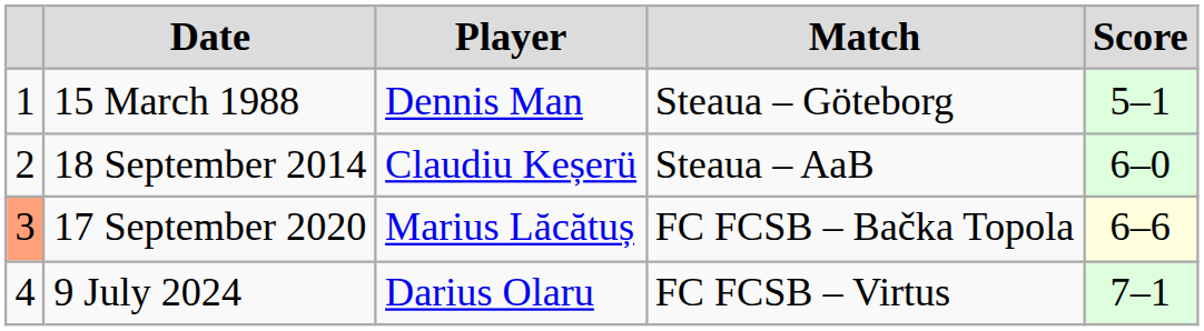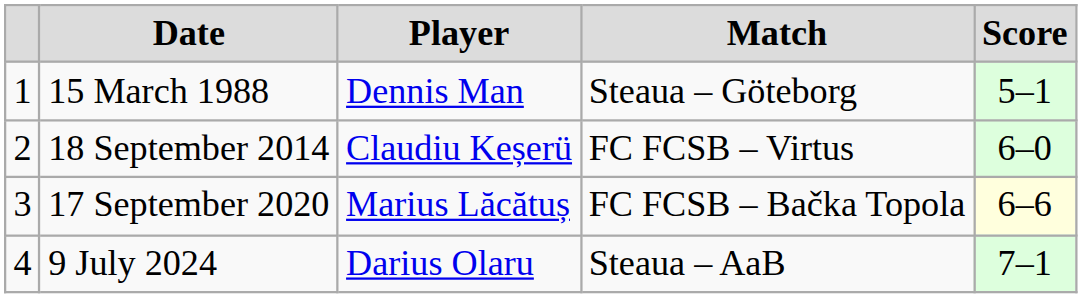18 September 2014 | Match: Steaua – AaB -> FC FCSB – Virtus
17 September 2020 | column 1: lightsalmon background -> no background
9 July 2024 | Match: FC FCSB – Virtus -> Steaua – AaB
